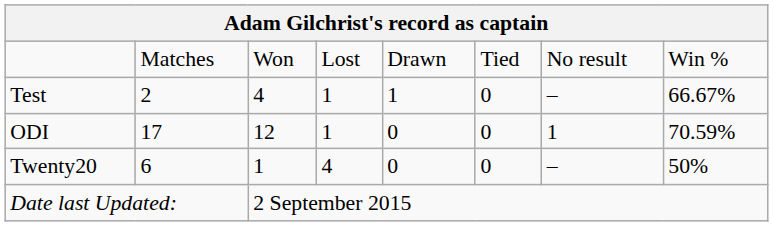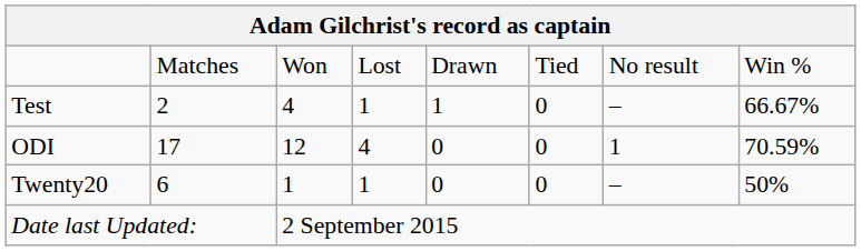ODI | column 4: 1 -> 4
Twenty20 | column 4: 4 -> 1
